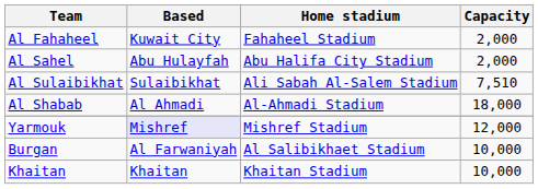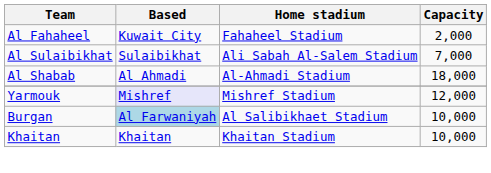- row: Al Sahel | Abu Hulayfah | Abu Halifa City Stadium | 2,000
Al Sulaibikhat | Capacity: 7,510 -> 7,000
Burgan | Based: no background -> lightblue background
